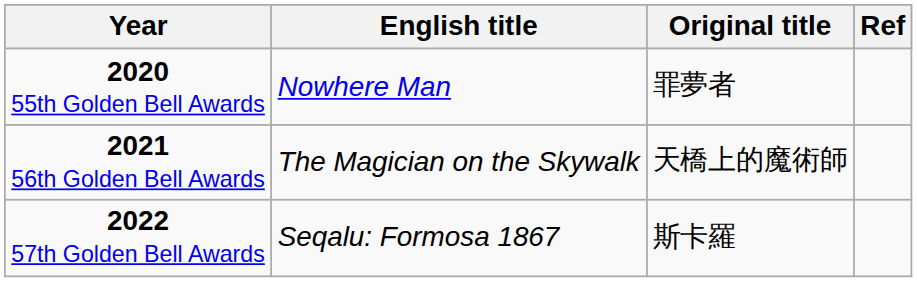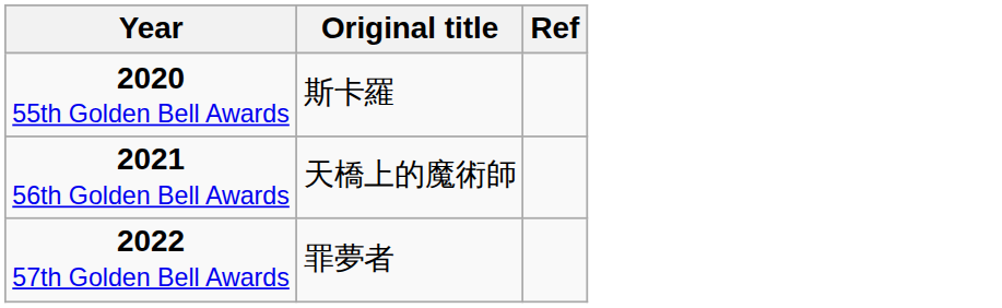- column: English title | Nowhere Man | The Magician on the Skywalk | Seqalu: Formosa 1867
2020 55th Golden Bell Awards | Original title: 罪夢者 -> 斯卡羅
2022 57th Golden Bell Awards | Original title: 斯卡羅 -> 罪夢者
